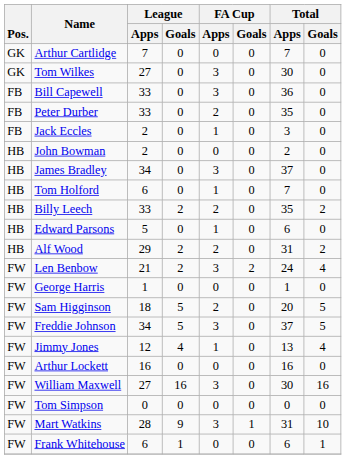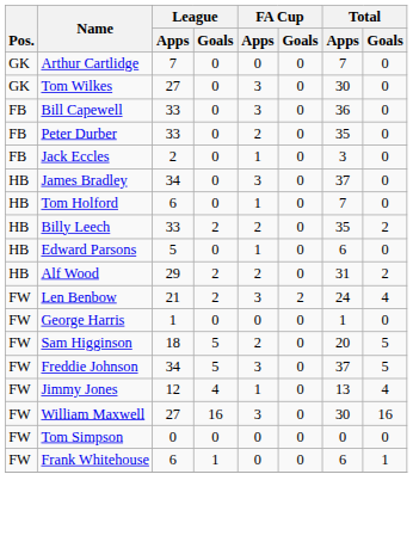- row: HB | John Bowman | 2 | 0 | 0 | 0 | 2 | 0
- row: FW | Arthur Lockett | 16 | 0 | 0 | 0 | 16 | 0
- row: FW | Mart Watkins | 28 | 9 | 3 | 1 | 31 | 10
